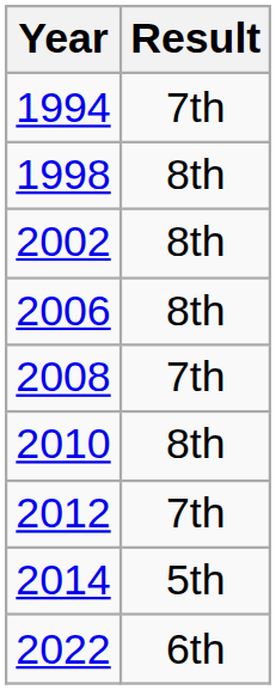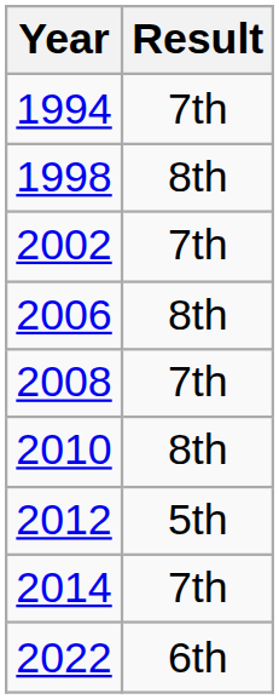2002 | Result: 8th -> 7th
2012 | Result: 7th -> 5th
2014 | Result: 5th -> 7th
